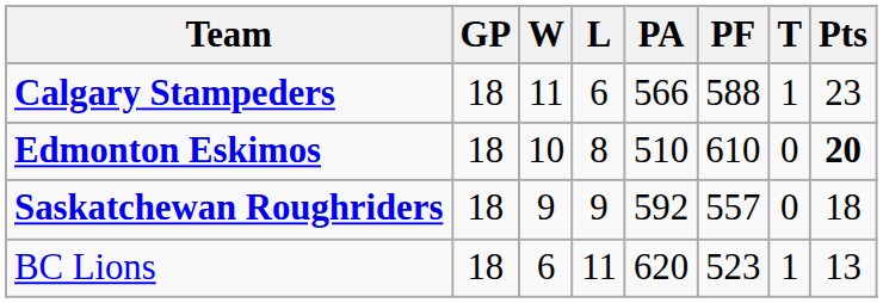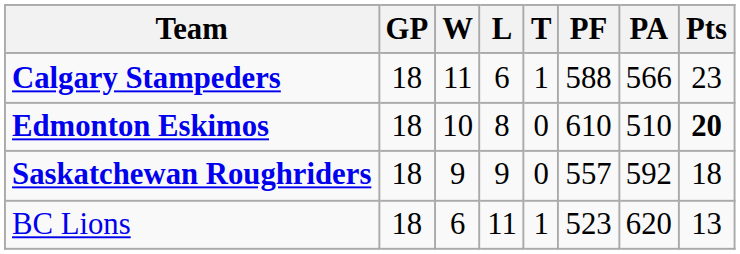columns swapped: T <-> PA
